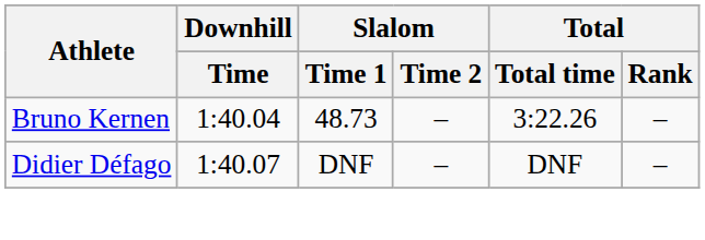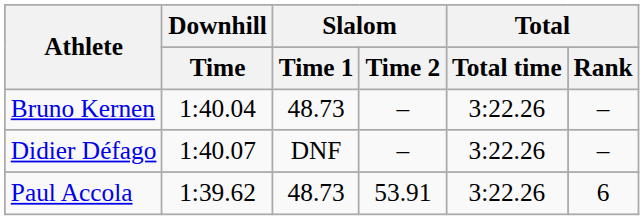Didier Défago | Total / Total time: DNF -> 3:22.26
+ row: Paul Accola | 1:39.62 | 48.73 | 53.91 | 3:22.26 | 6
